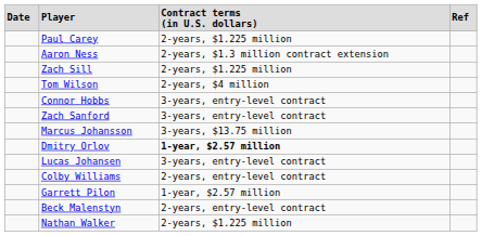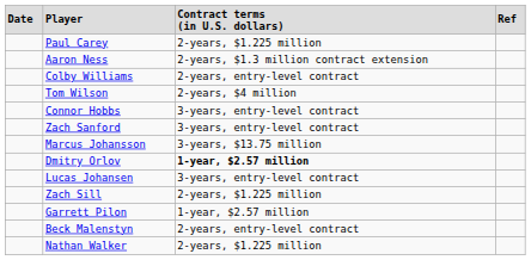rows swapped: Zach Sill <-> Colby Williams
